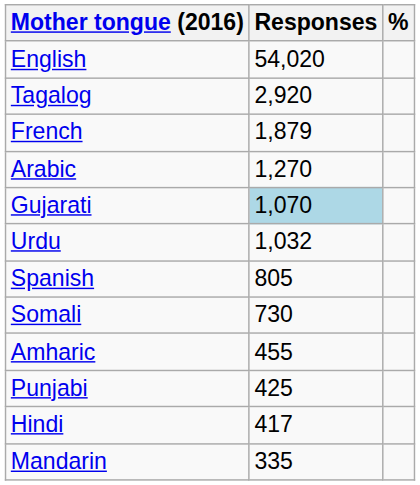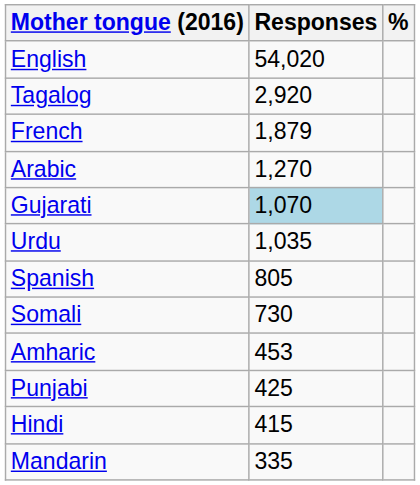Urdu | Responses: 1,032 -> 1,035
Amharic | Responses: 455 -> 453
Hindi | Responses: 417 -> 415
